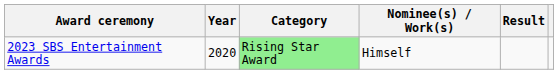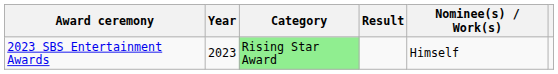columns swapped: Nominee(s) / Work(s) <-> Result
2023 SBS Entertainment Awards | Year: 2020 -> 2023
